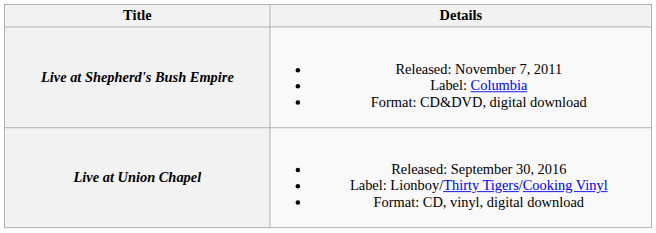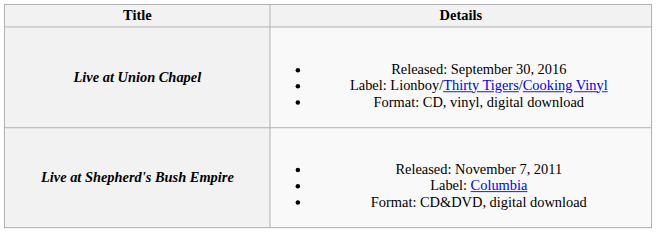rows swapped: Live at Shepherd's Bush Empire <-> Live at Union Chapel
